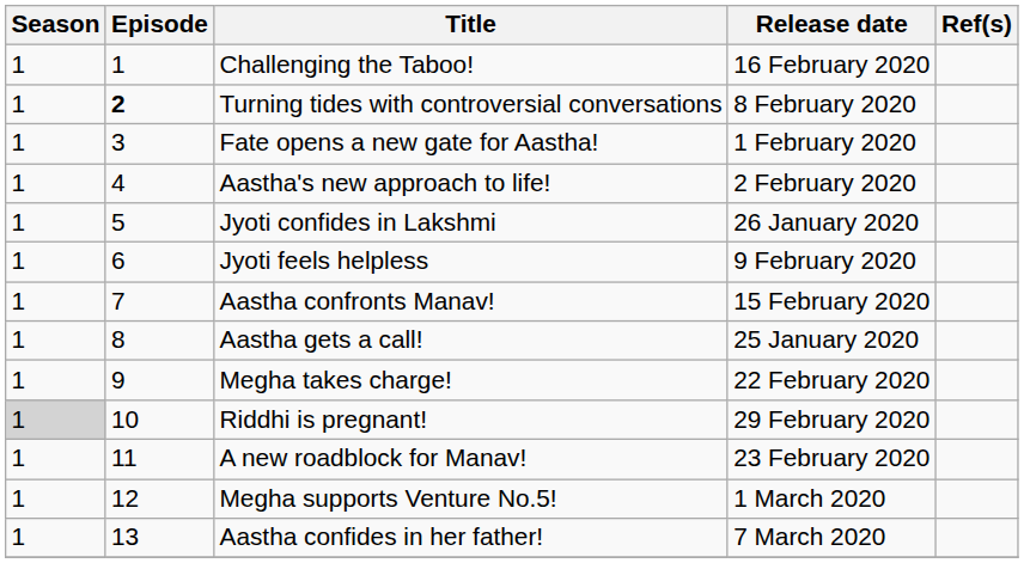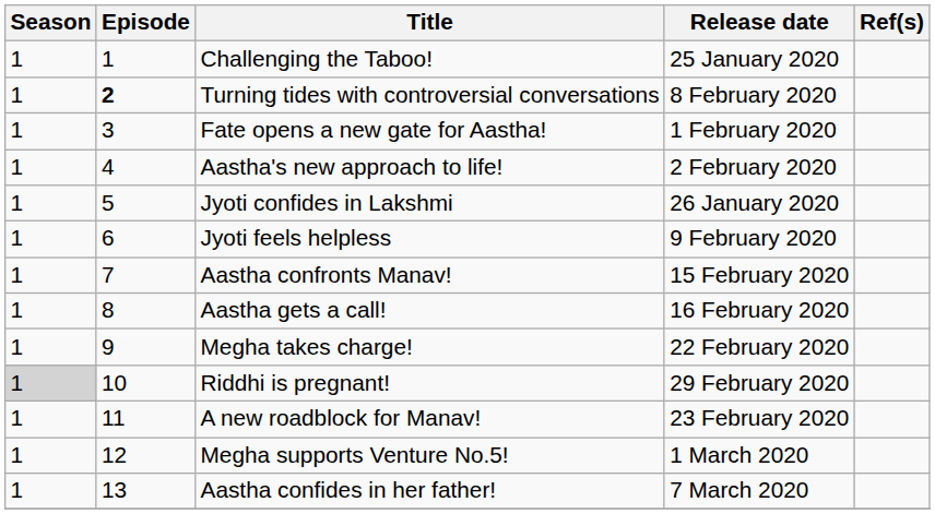Challenging the Taboo! | Release date: 16 February 2020 -> 25 January 2020
Aastha gets a call! | Release date: 25 January 2020 -> 16 February 2020
